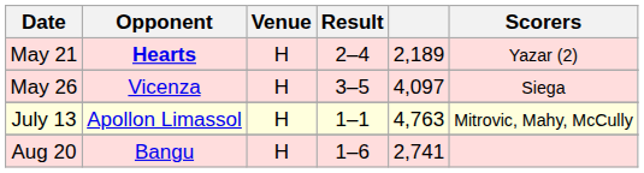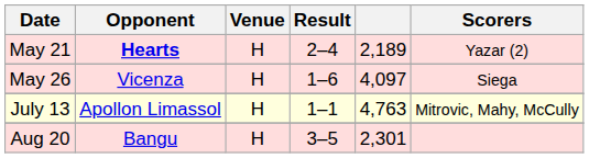May 26 | Result: 3–5 -> 1–6
Aug 20 | Result: 1–6 -> 3–5
Aug 20 | column 5: 2,741 -> 2,301
